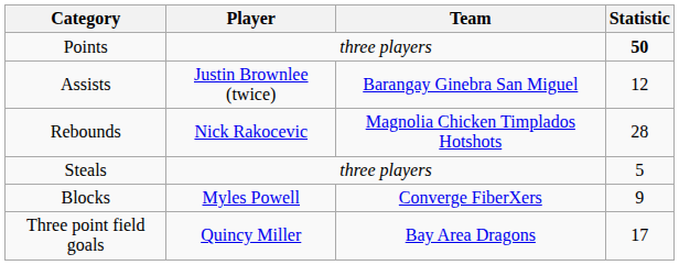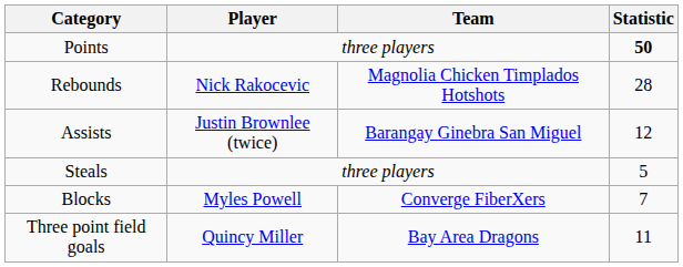rows swapped: Rebounds <-> Assists
Blocks | Statistic: 9 -> 7
Three point field goals | Statistic: 17 -> 11
